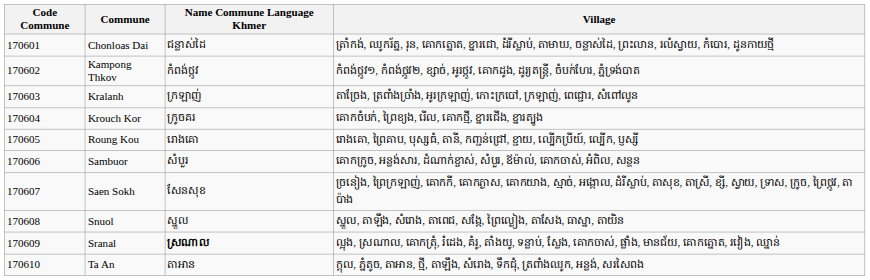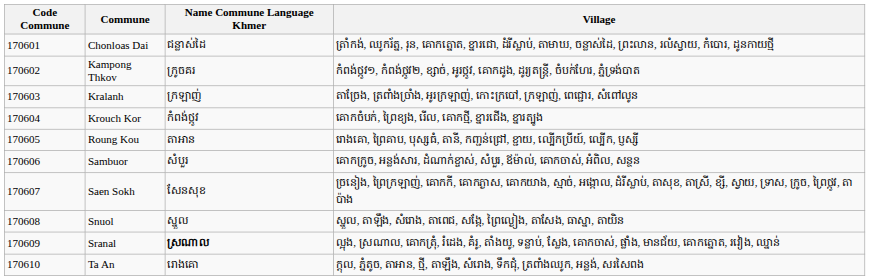Kampong Thkov | Name Commune Language Khmer: កំពង់ថ្កូវ -> ក្រូចគរ
Krouch Kor | Name Commune Language Khmer: ក្រូចគរ -> កំពង់ថ្កូវ
Roung Kou | Name Commune Language Khmer: រោងគោ -> តាអាន
Ta An | Name Commune Language Khmer: តាអាន -> រោងគោ
